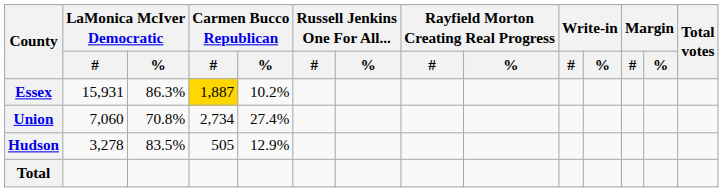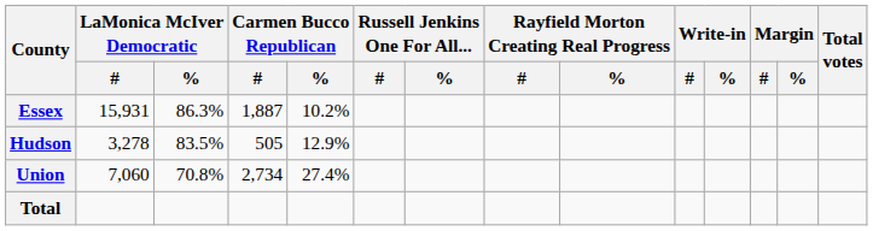Essex | Carmen Bucco Republican / #: gold background -> no background
rows swapped: Hudson <-> Union
